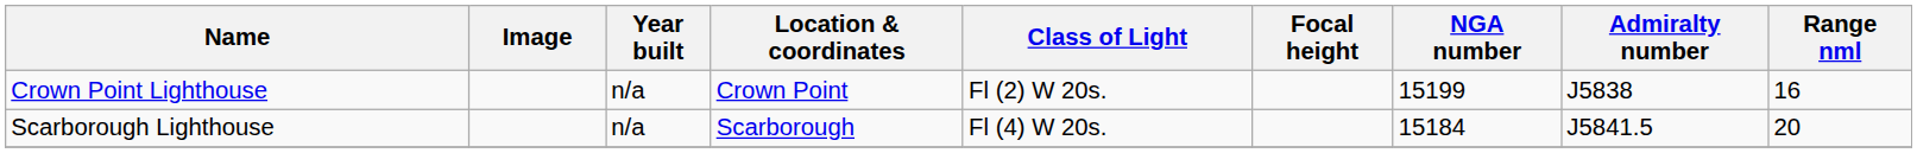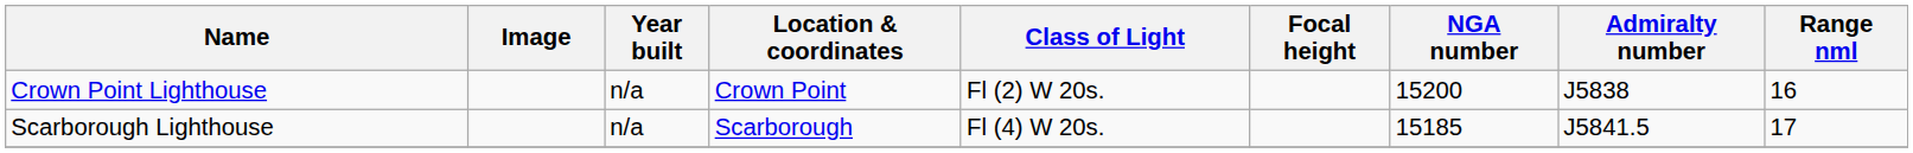Crown Point Lighthouse | NGA number: 15199 -> 15200
Scarborough Lighthouse | NGA number: 15184 -> 15185
Scarborough Lighthouse | Range nml: 20 -> 17
